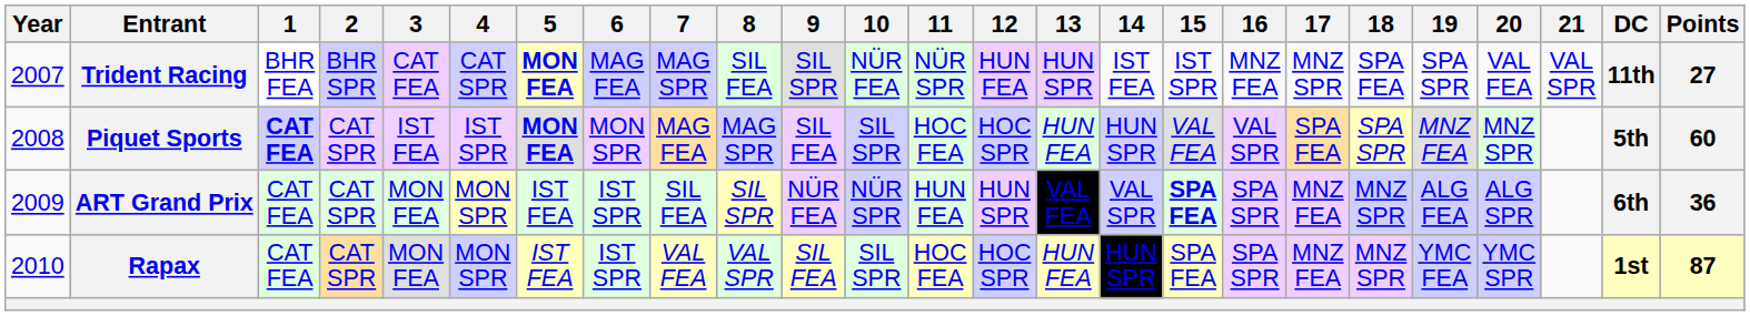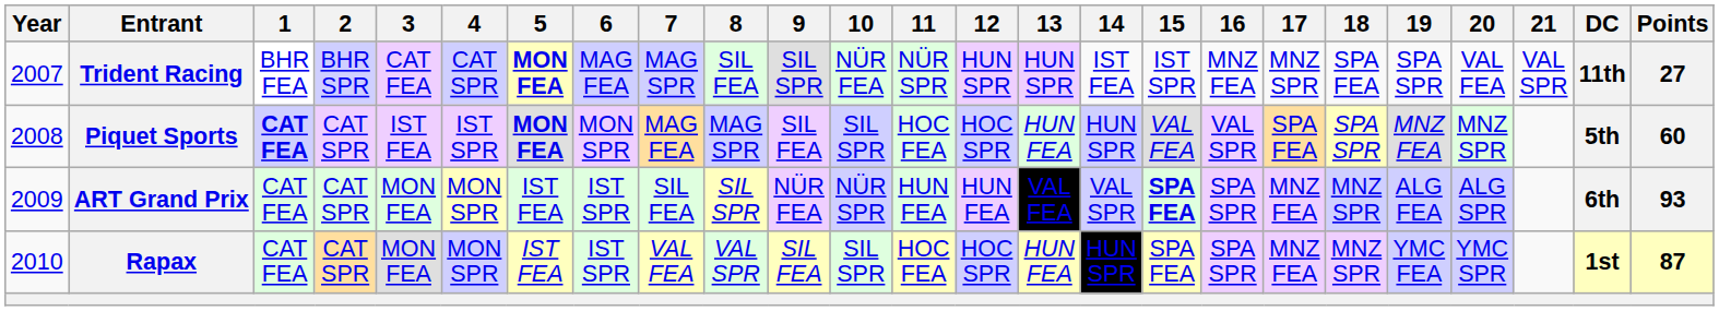Trident Racing | 12: HUN FEA -> HUN SPR
ART Grand Prix | 12: HUN SPR -> HUN FEA
ART Grand Prix | Points: 36 -> 93
